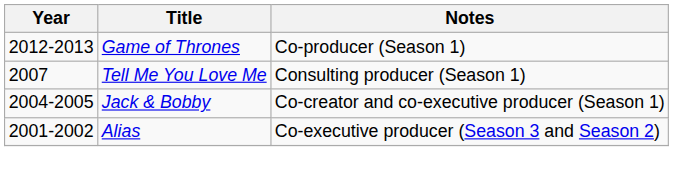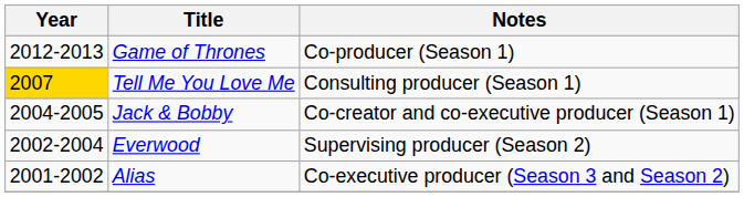Tell Me You Love Me | Year: no background -> gold background
+ row: 2002-2004 | Everwood | Supervising producer (Season 2)
